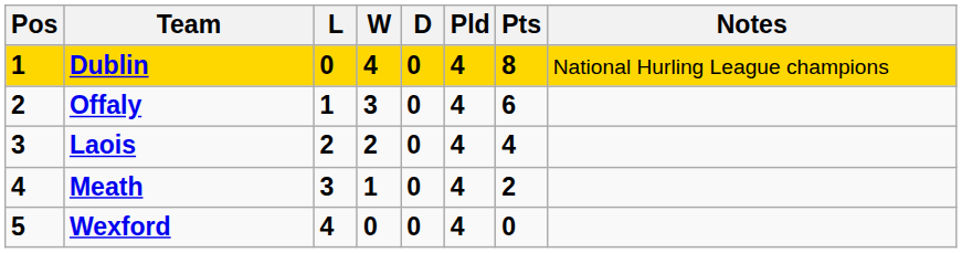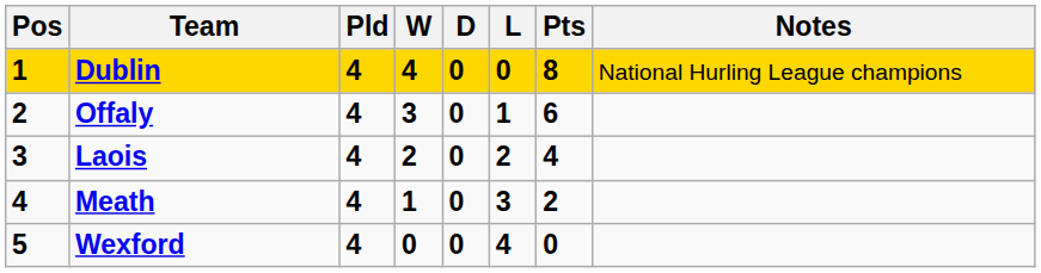columns swapped: Pld <-> L
